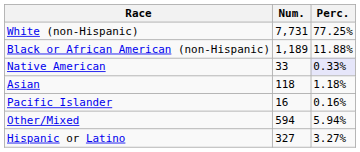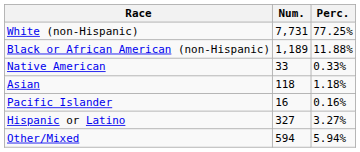Native American | Perc.: lavender background -> no background
rows swapped: Other/Mixed <-> Hispanic or Latino
